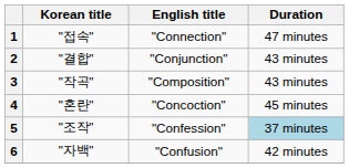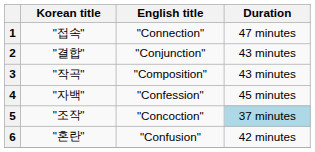4 | Korean title: "혼란" -> "자백"
4 | English title: "Concoction" -> "Confession"
5 | English title: "Confession" -> "Concoction"
6 | Korean title: "자백" -> "혼란"
